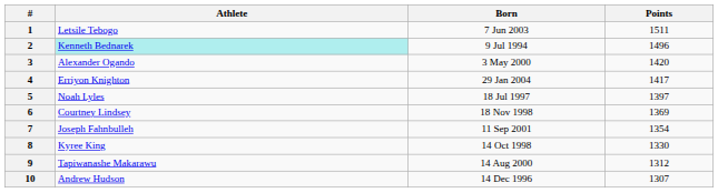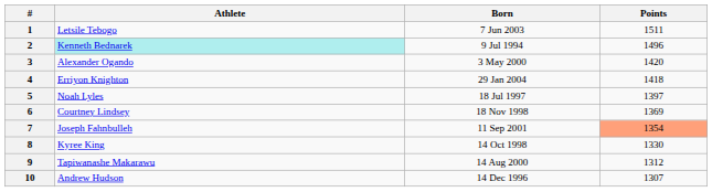4 | Points: 1417 -> 1418
7 | Points: no background -> lightsalmon background
